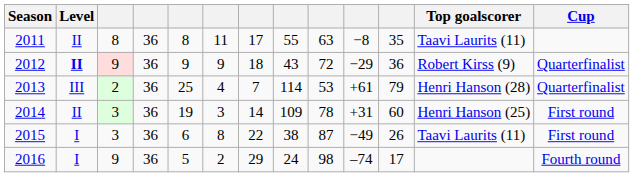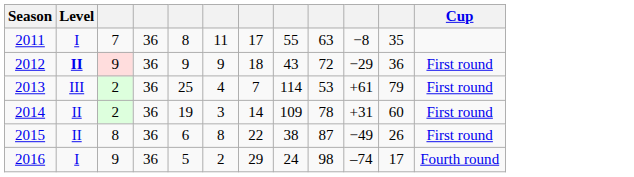- column: Top goalscorer | Taavi Laurits (11) | Robert Kirss (9) | Henri Hanson (28) | Henri Hanson (25) | Taavi Laurits (11)
2011 | Level: II -> I
2011 | column 3: 8 -> 7
2012 | Cup: Quarterfinalist -> First round
2013 | Cup: Quarterfinalist -> First round
2014 | column 3: 3 -> 2
2015 | Level: I -> II
2015 | column 3: 3 -> 8
